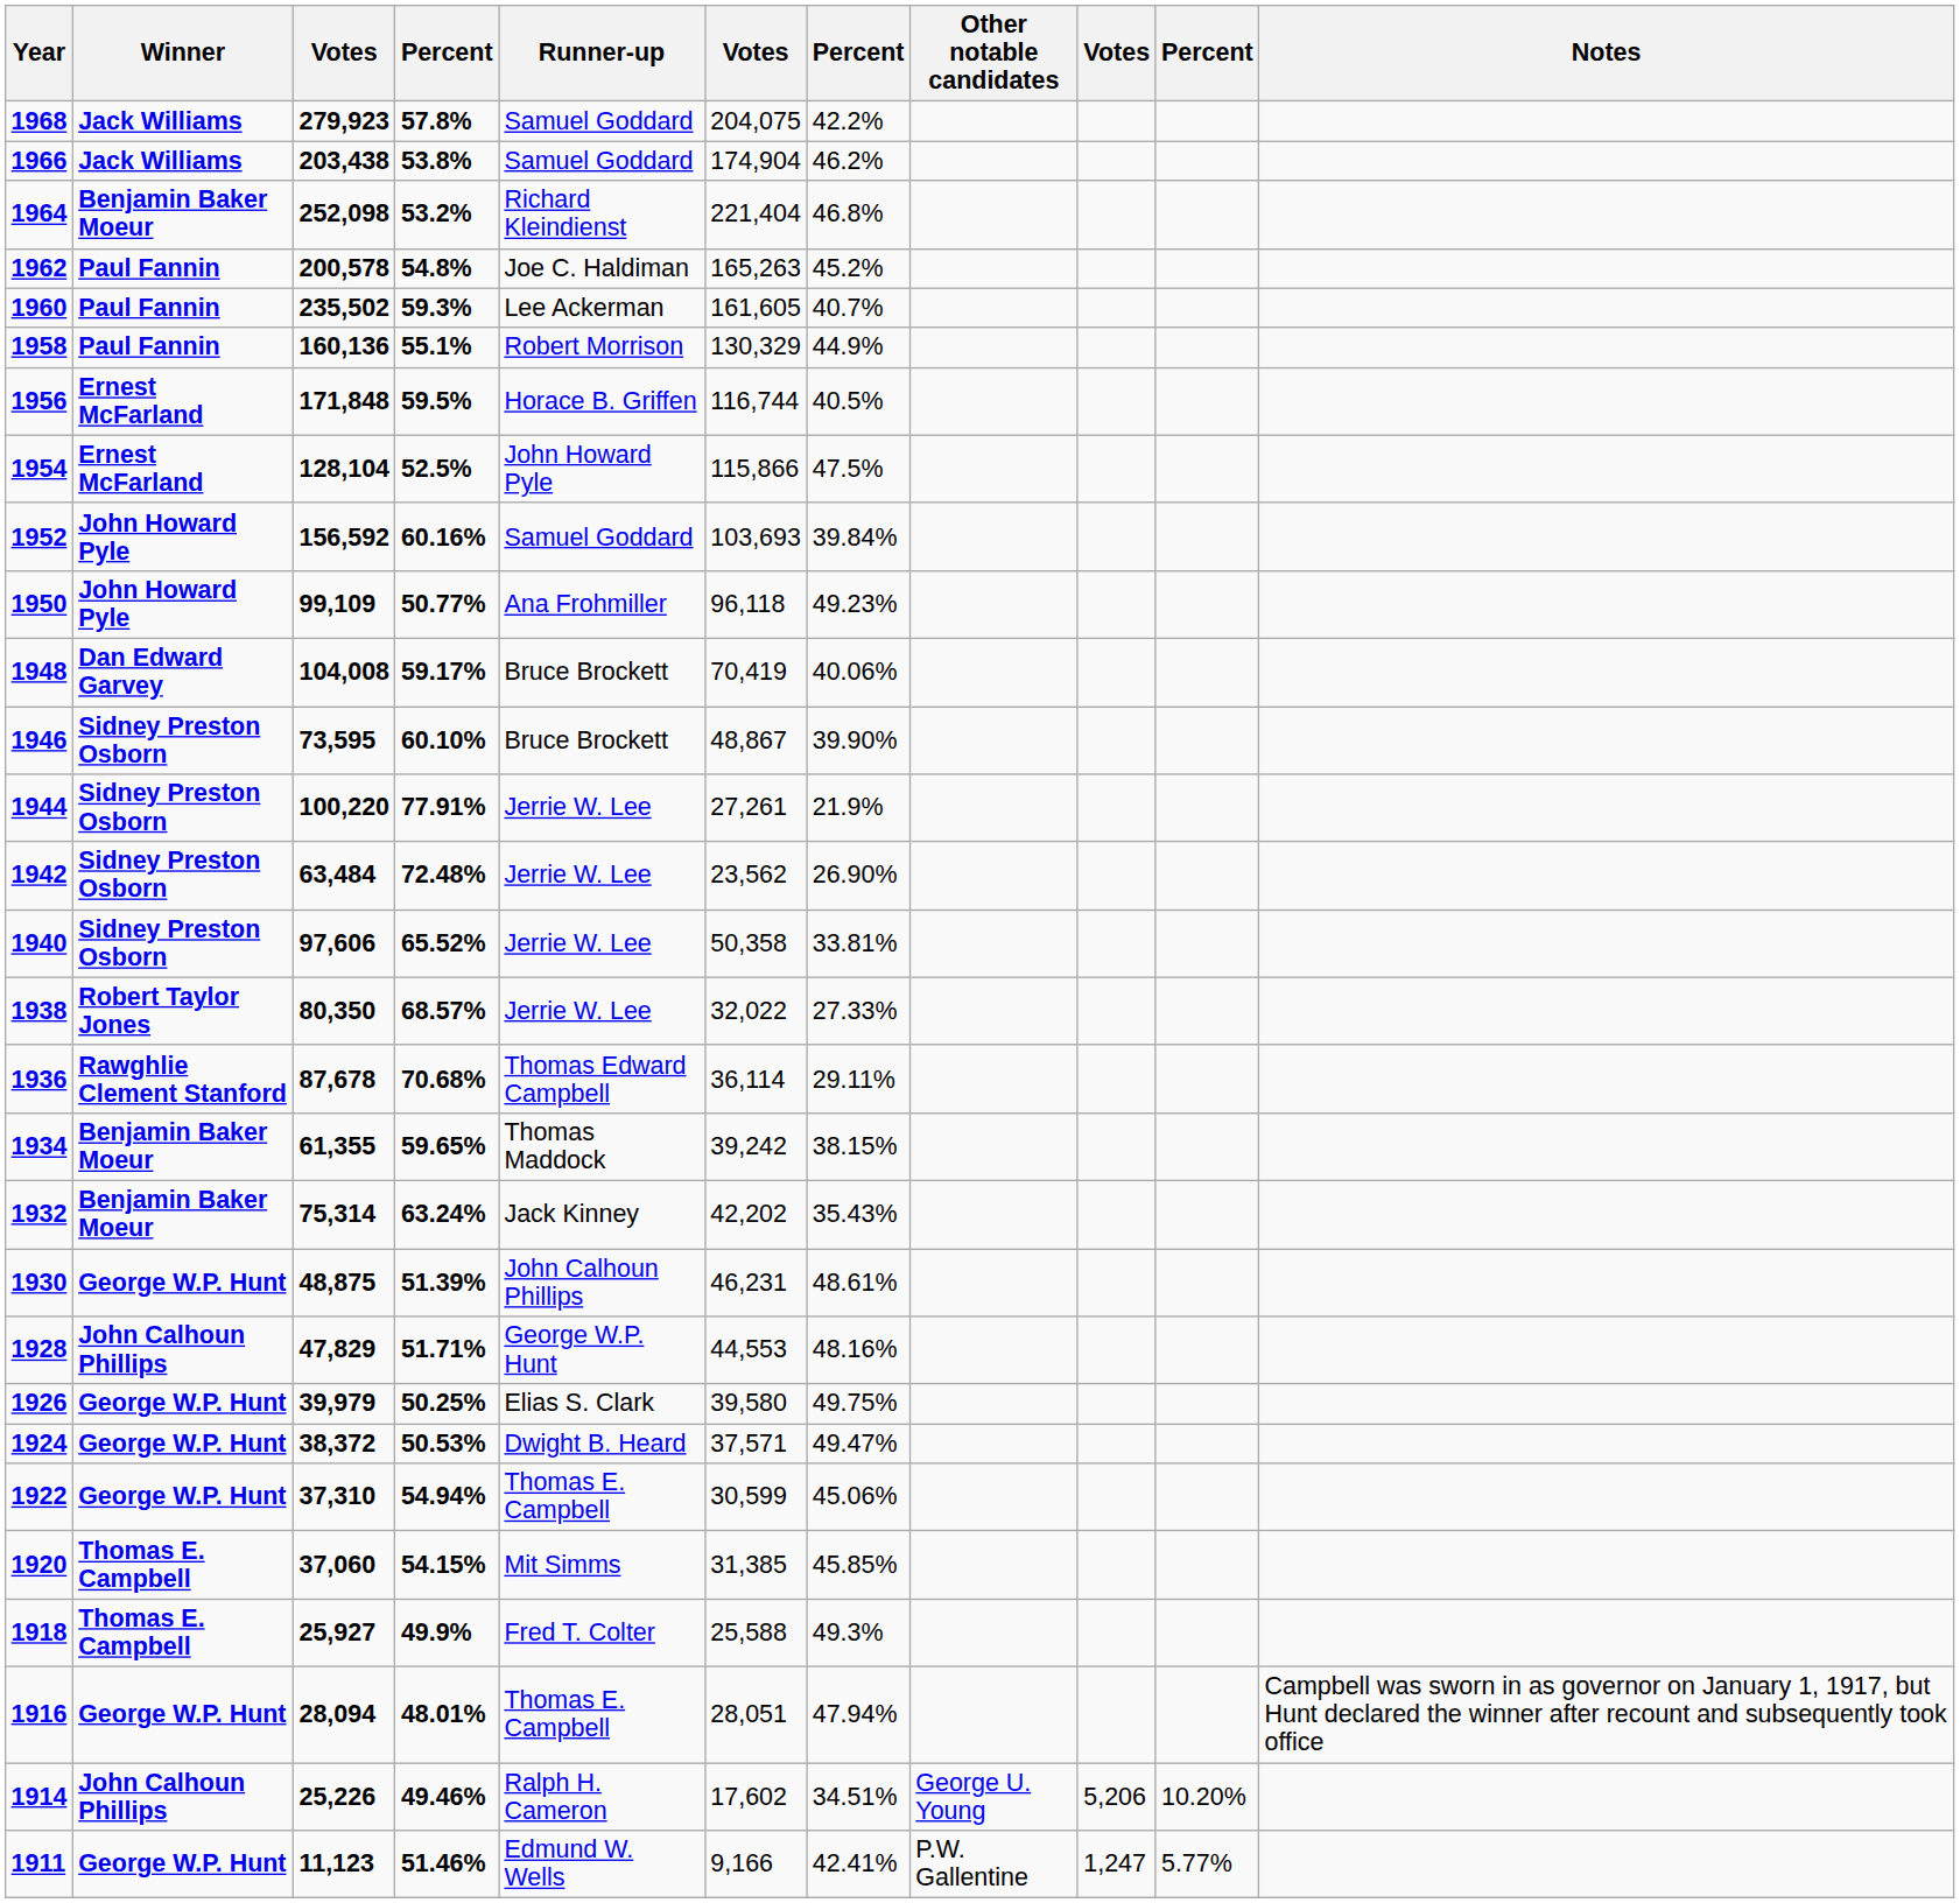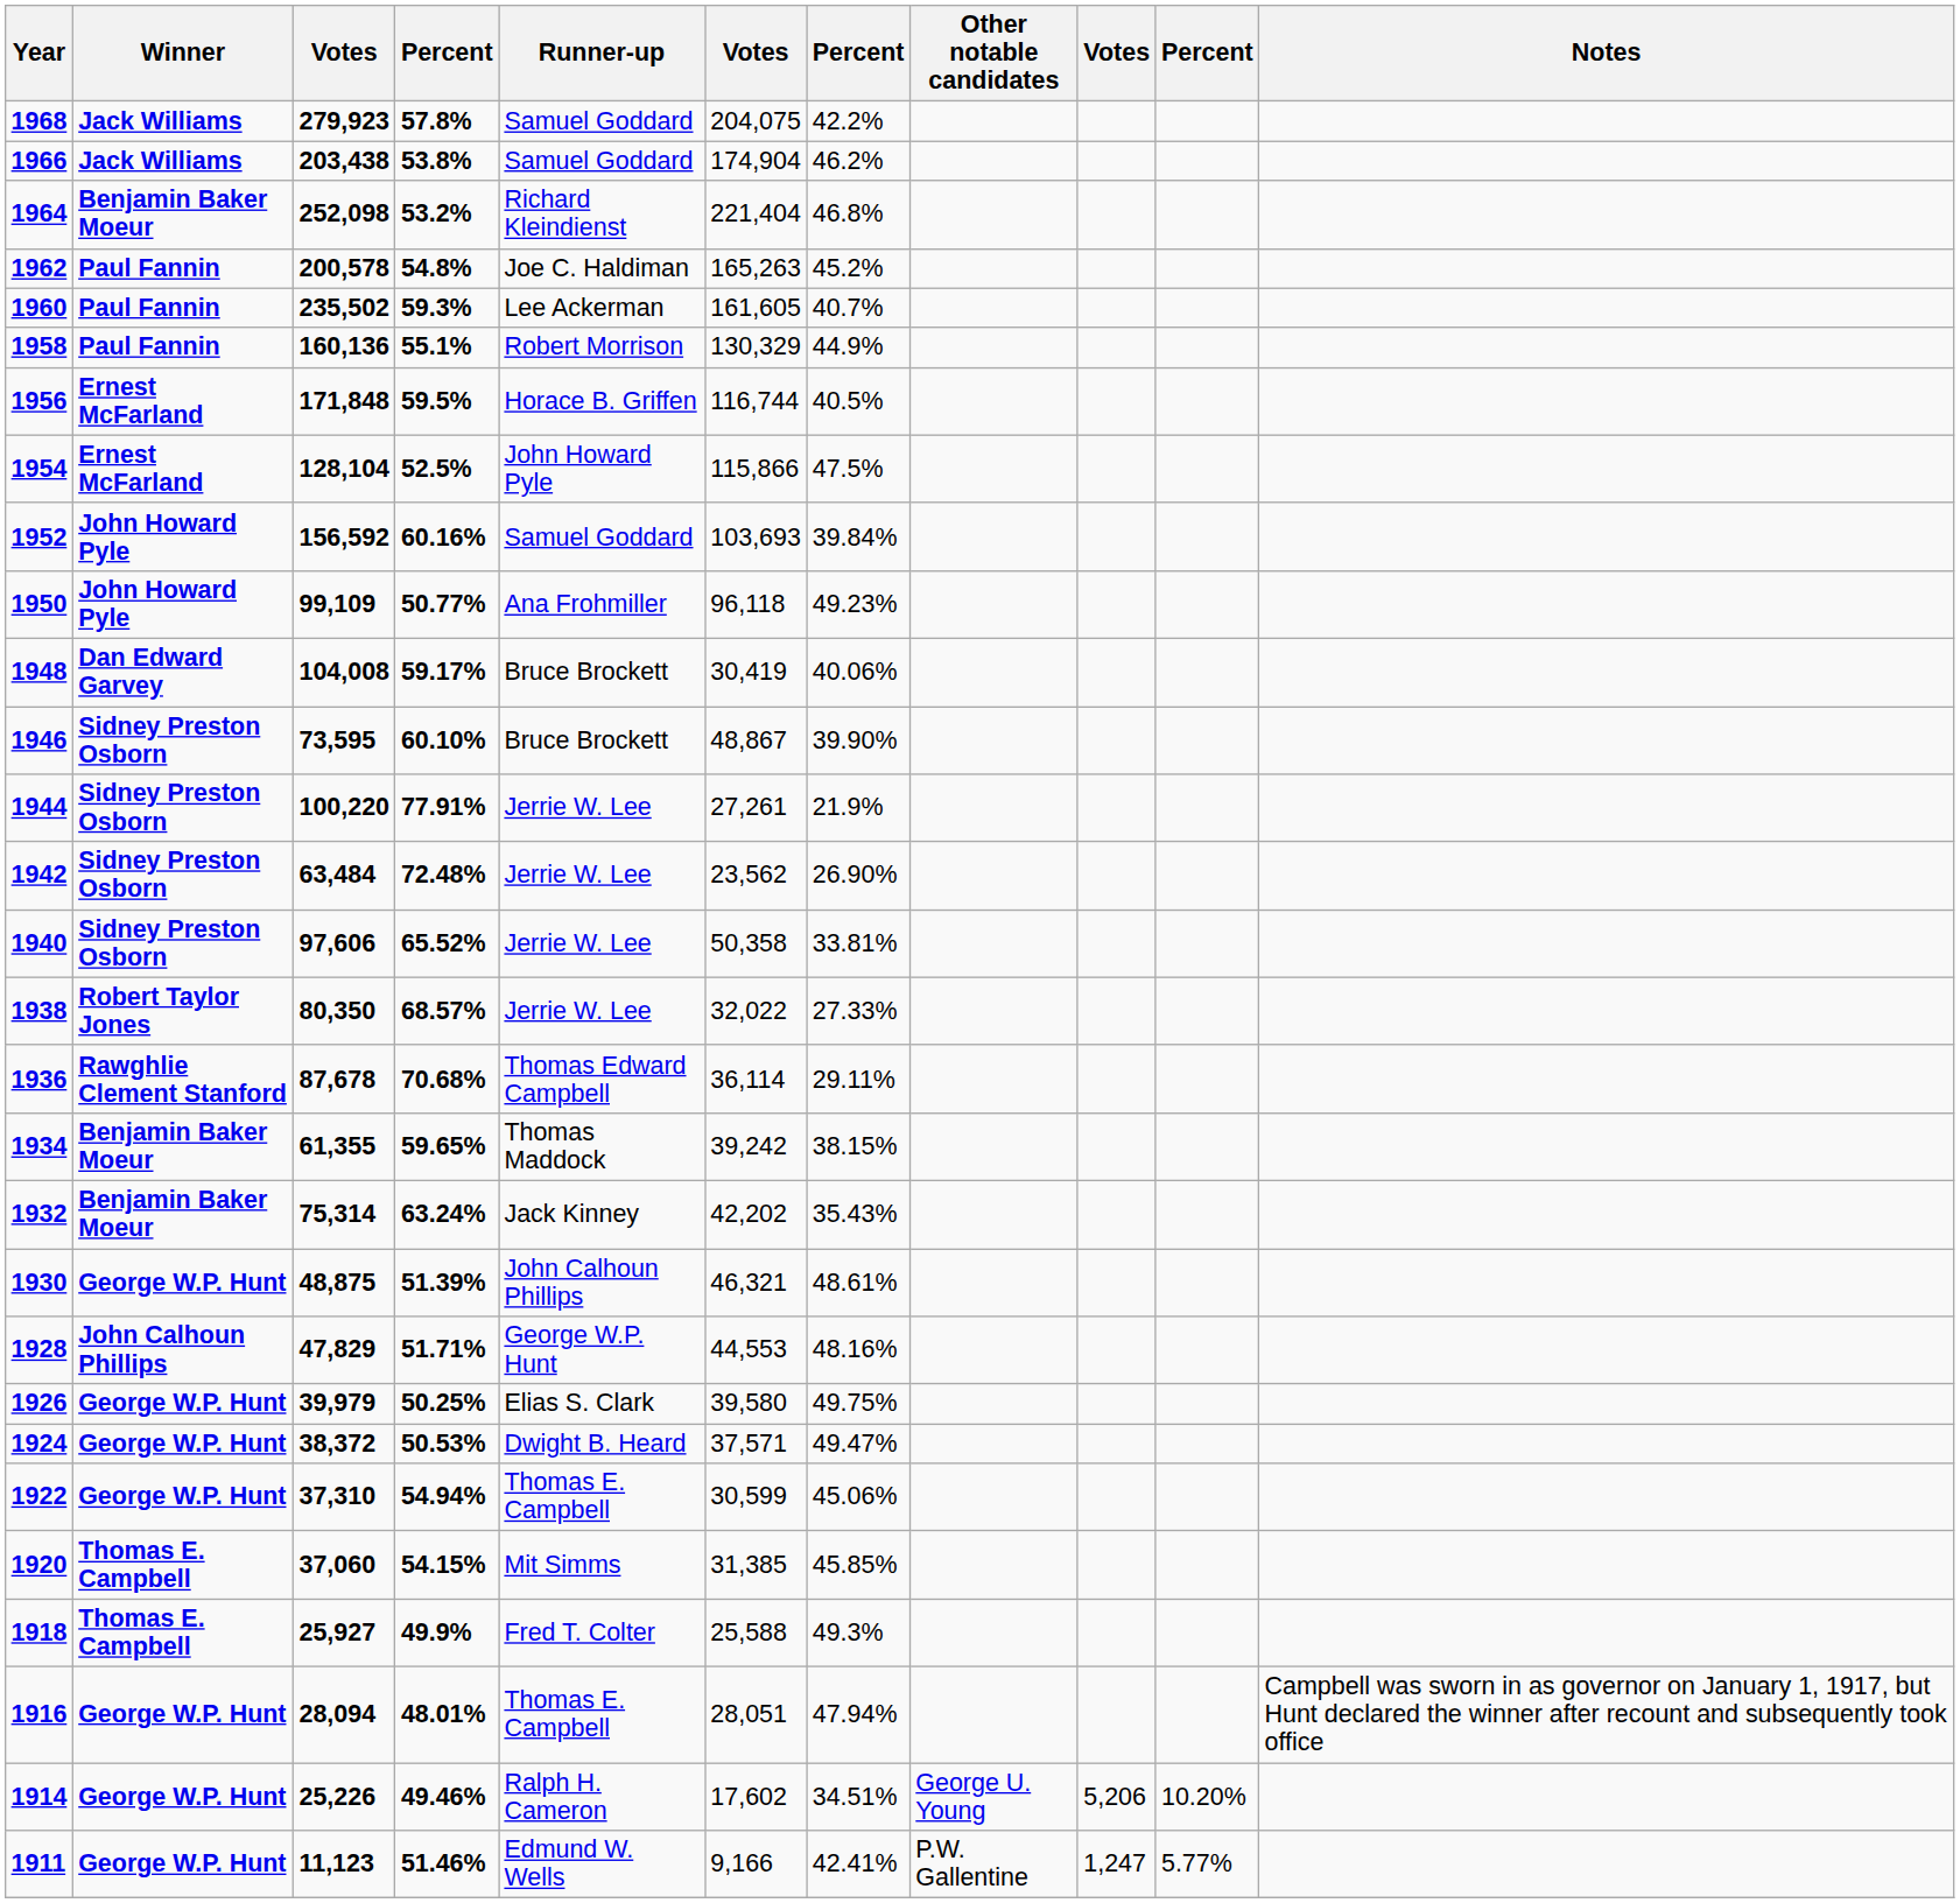1948 | column 6: 70,419 -> 30,419
1930 | column 6: 46,231 -> 46,321
1914 | Winner: John Calhoun Phillips -> George W.P. Hunt
